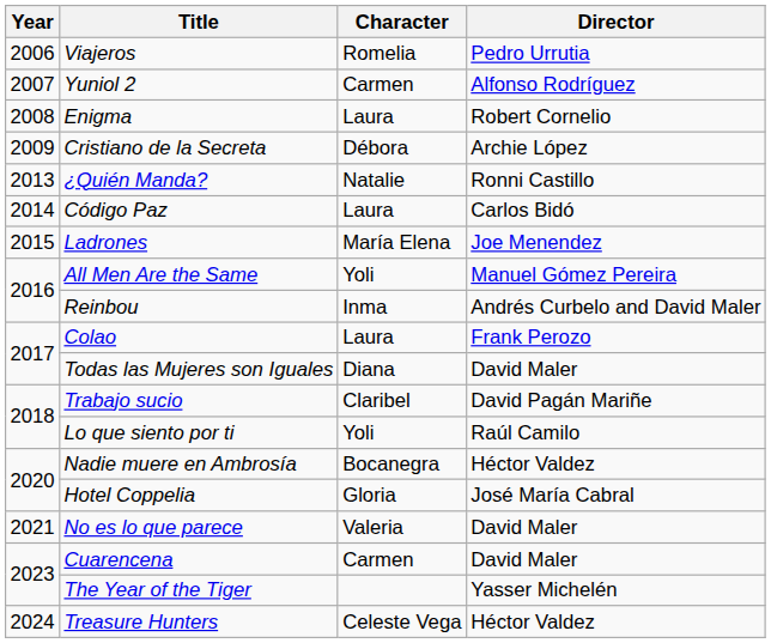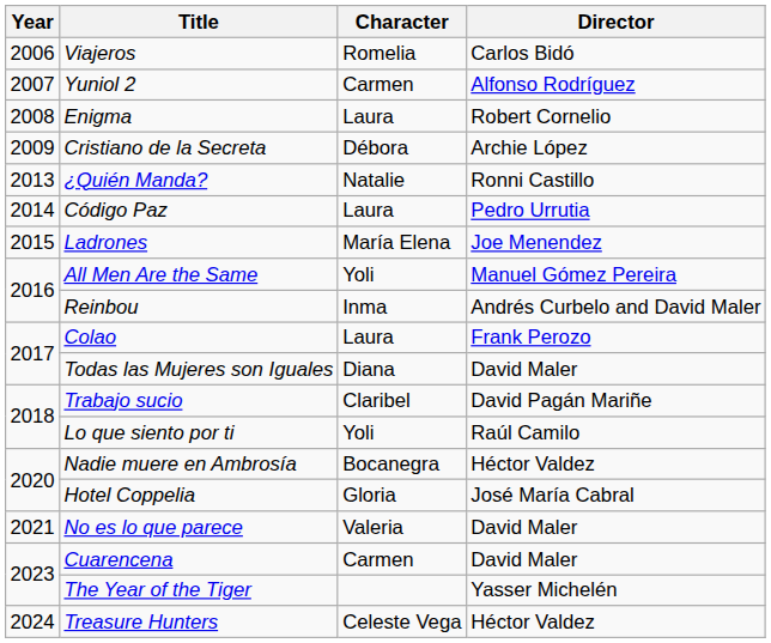Viajeros | Director: Pedro Urrutia -> Carlos Bidó
Código Paz | Director: Carlos Bidó -> Pedro Urrutia
